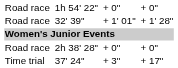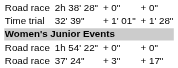rows swapped: 2h 38' 28" <-> 1h 54' 22"
32' 39" | column 1: Road race -> Time trial
37' 24" | column 1: Time trial -> Road race
